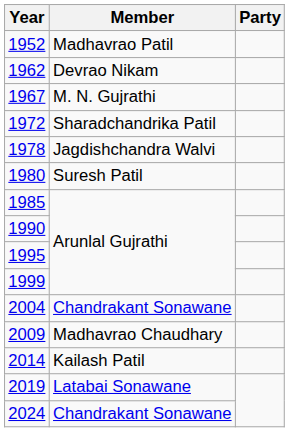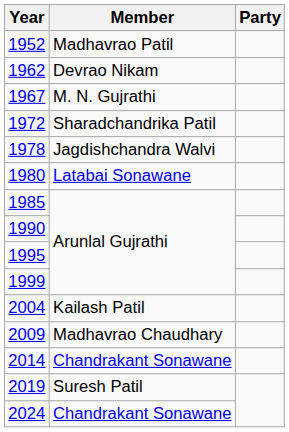1980 | Member: Suresh Patil -> Latabai Sonawane
2004 | Member: Chandrakant Sonawane -> Kailash Patil
2014 | Member: Kailash Patil -> Chandrakant Sonawane
2019 | Member: Latabai Sonawane -> Suresh Patil
